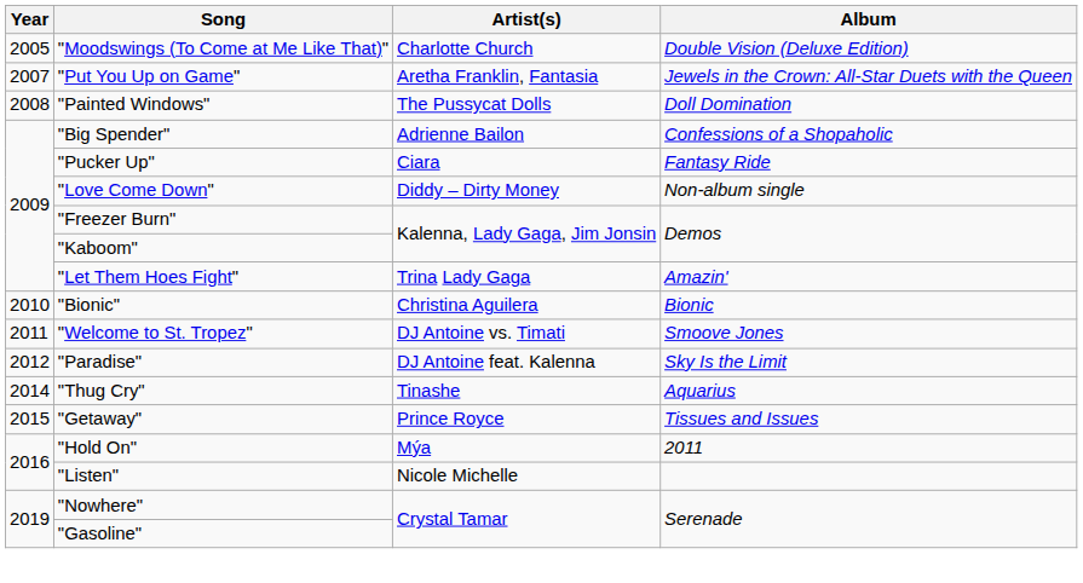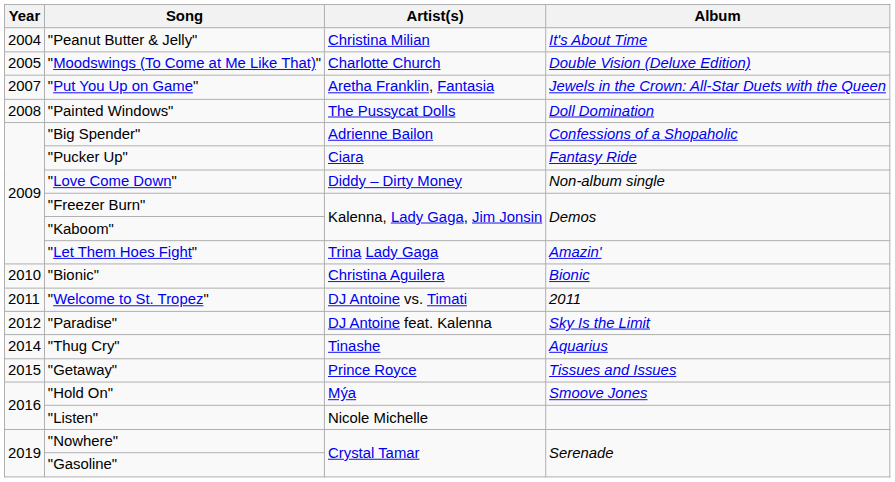+ row: 2004 | "Peanut Butter & Jelly" | Christina Milian | It's About Time
"Welcome to St. Tropez" | Album: Smoove Jones -> 2011
"Hold On" | Album: 2011 -> Smoove Jones
